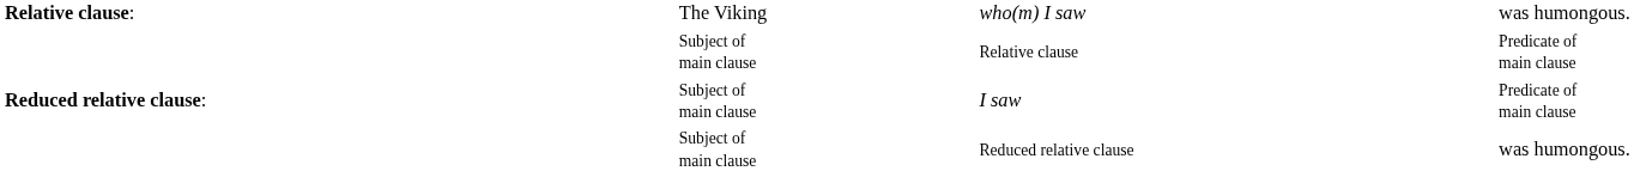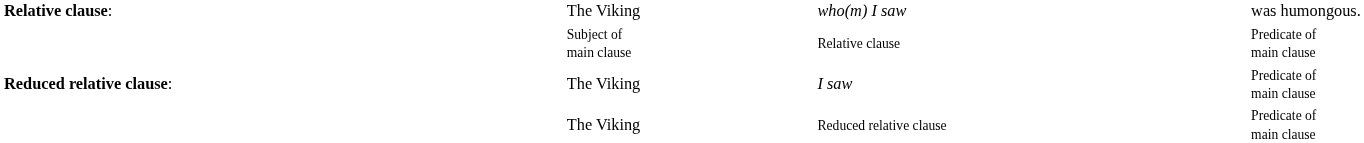I saw | column 2: Subject of main clause -> The Viking
Reduced relative clause | column 2: Subject of main clause -> The Viking
Reduced relative clause | column 4: was humongous. -> Predicate of main clause
